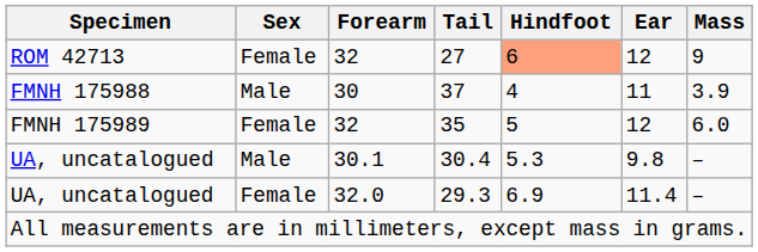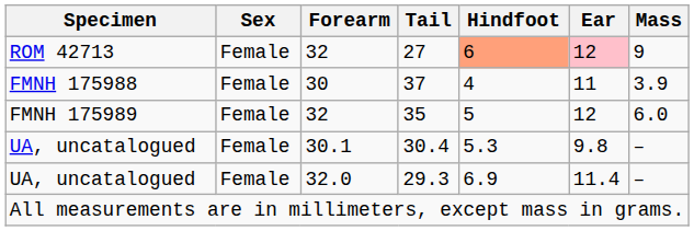27 | Ear: no background -> pink background
37 | Sex: Male -> Female
30.4 | Sex: Male -> Female
